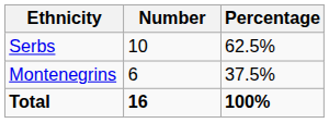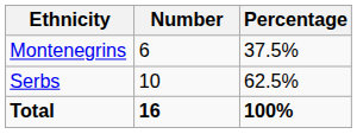rows swapped: Serbs <-> Montenegrins
